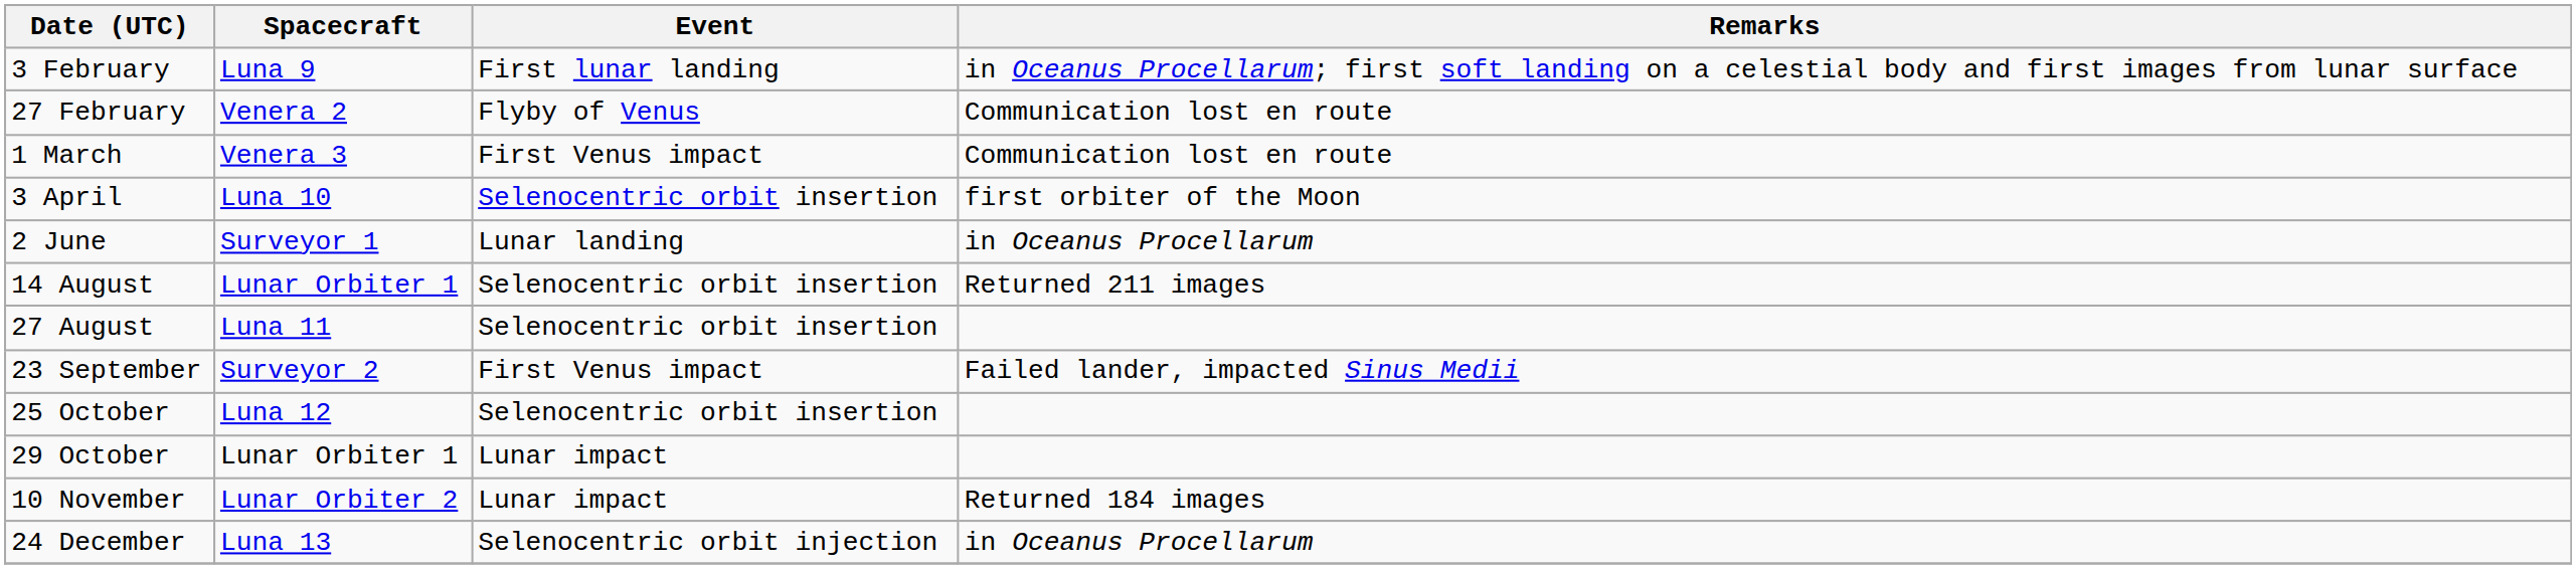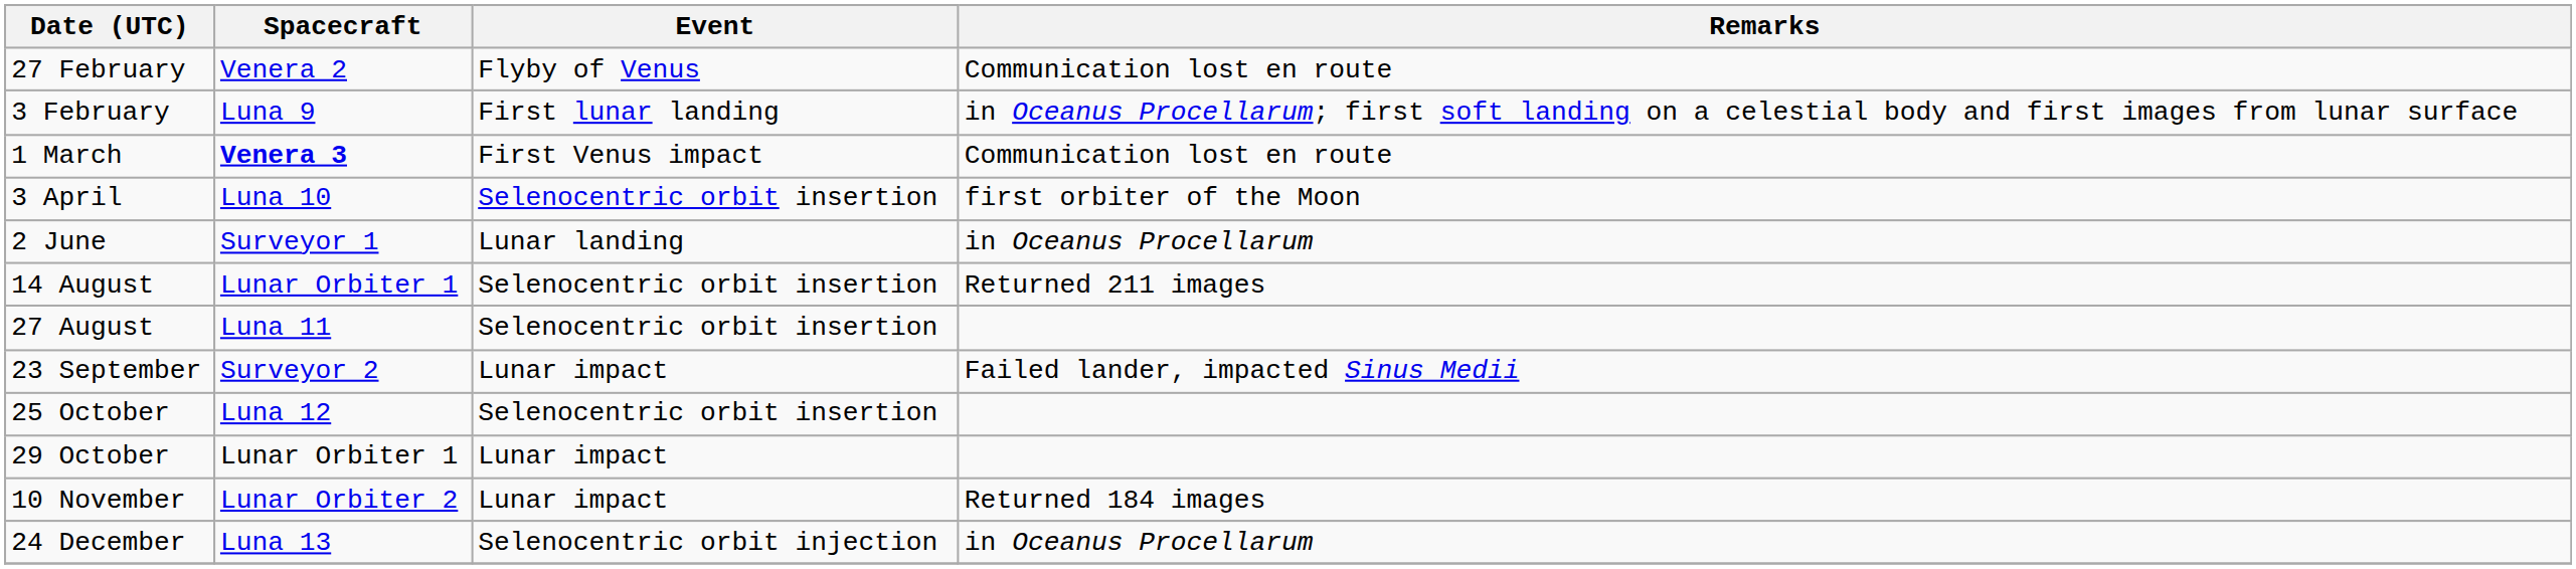rows swapped: 3 February <-> 27 February
1 March | Spacecraft: normal -> bold
23 September | Event: First Venus impact -> Lunar impact
